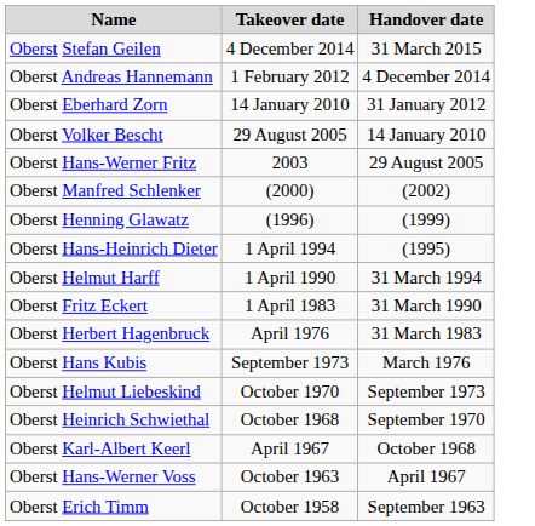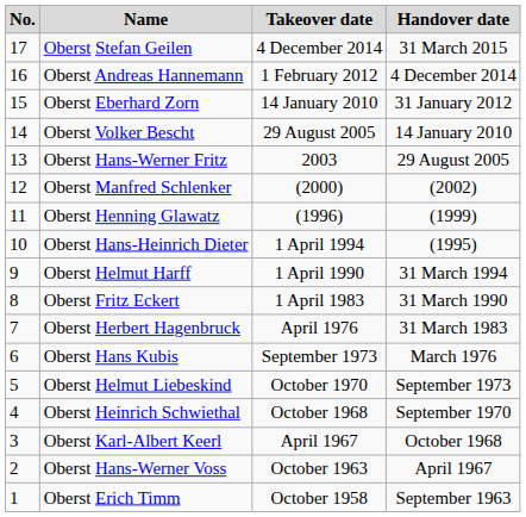+ column: No. | 17 | 16 | 15 | 14 | 13 | 12 | 11 | 10 | 9 | 8 | 7 | 6 | 5 | 4 | 3 | 2 | 1
